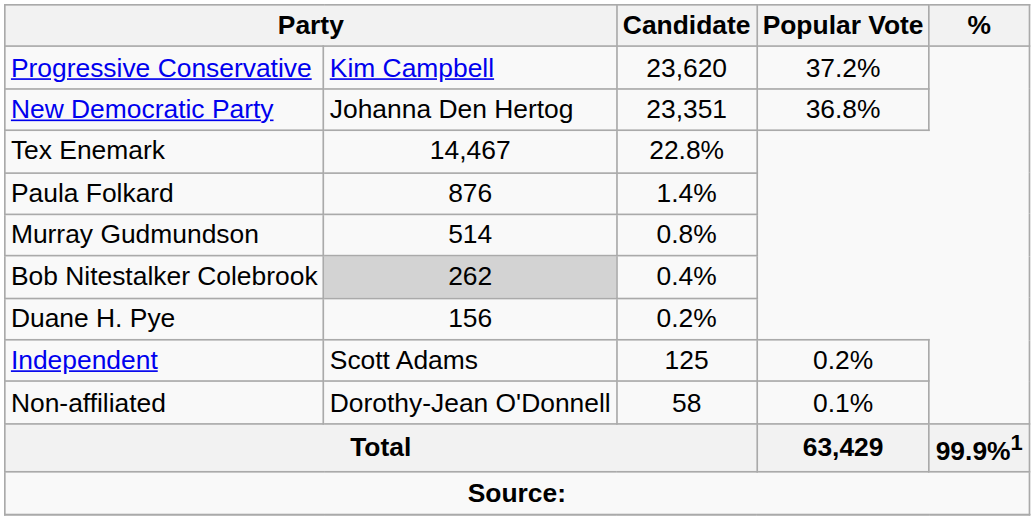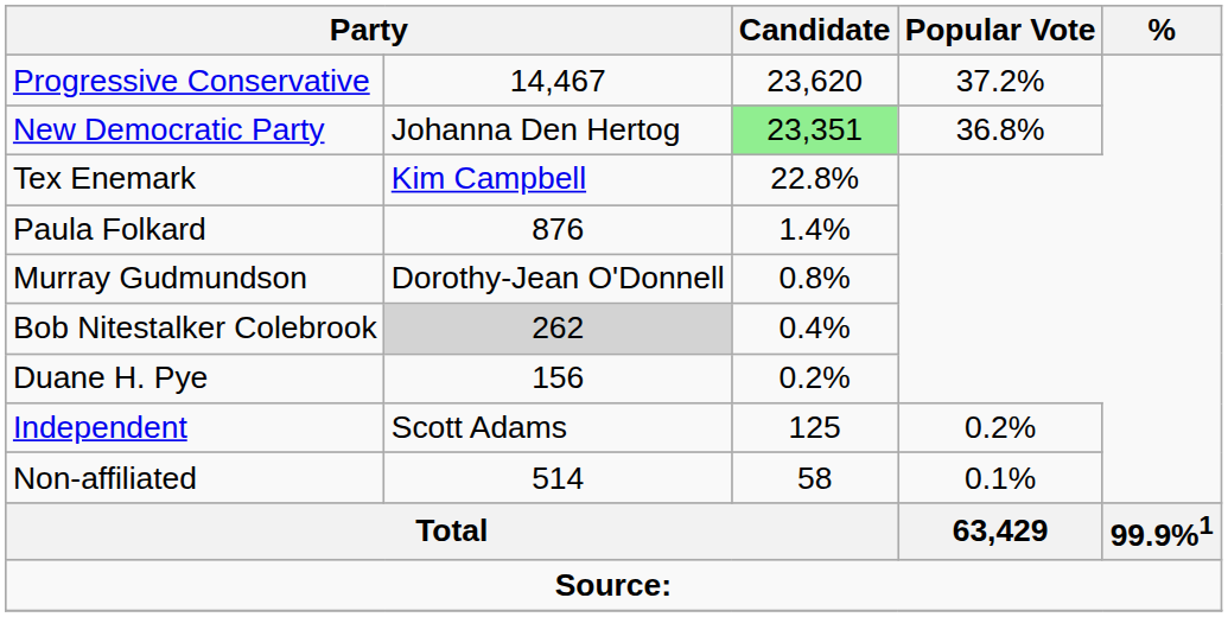Progressive Conservative | column 2: Kim Campbell -> 14,467
New Democratic Party | Candidate: no background -> lightgreen background
Tex Enemark | column 2: 14,467 -> Kim Campbell
Murray Gudmundson | column 2: 514 -> Dorothy-Jean O'Donnell
Non-affiliated | column 2: Dorothy-Jean O'Donnell -> 514
